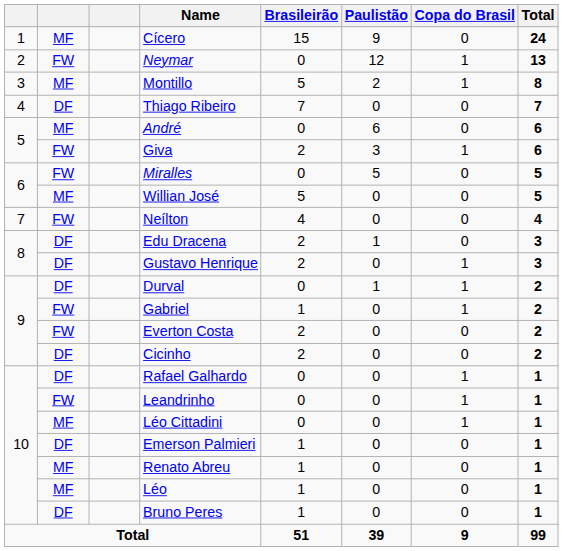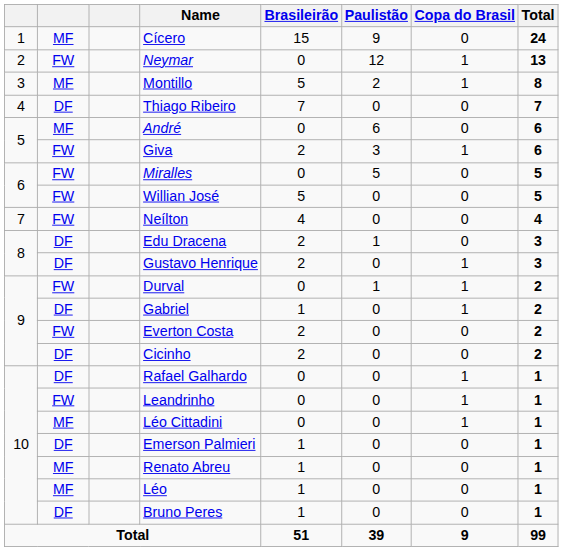Willian José | column 2: MF -> FW
Durval | column 2: DF -> FW
Gabriel | column 2: FW -> DF
